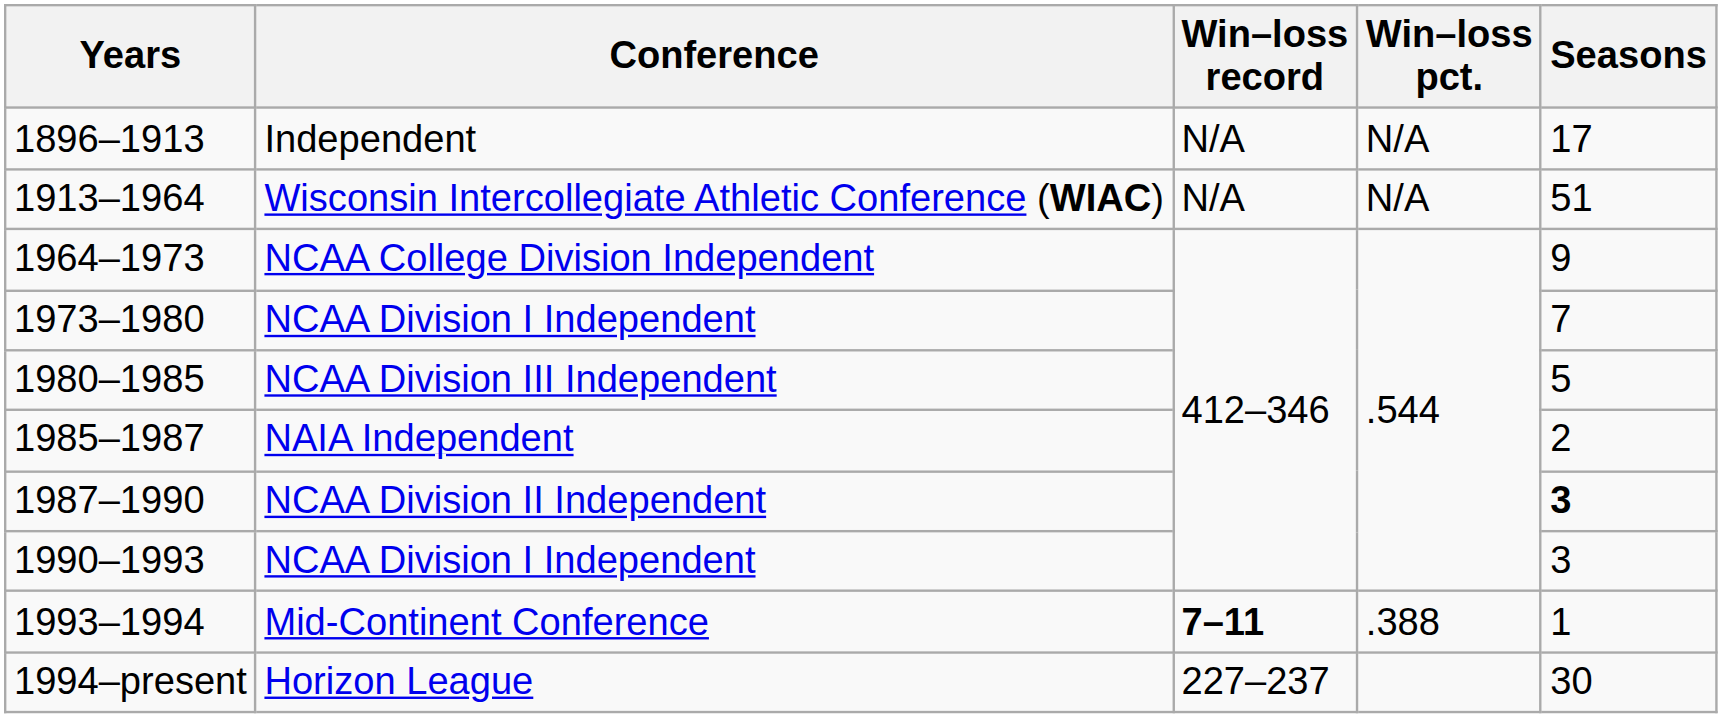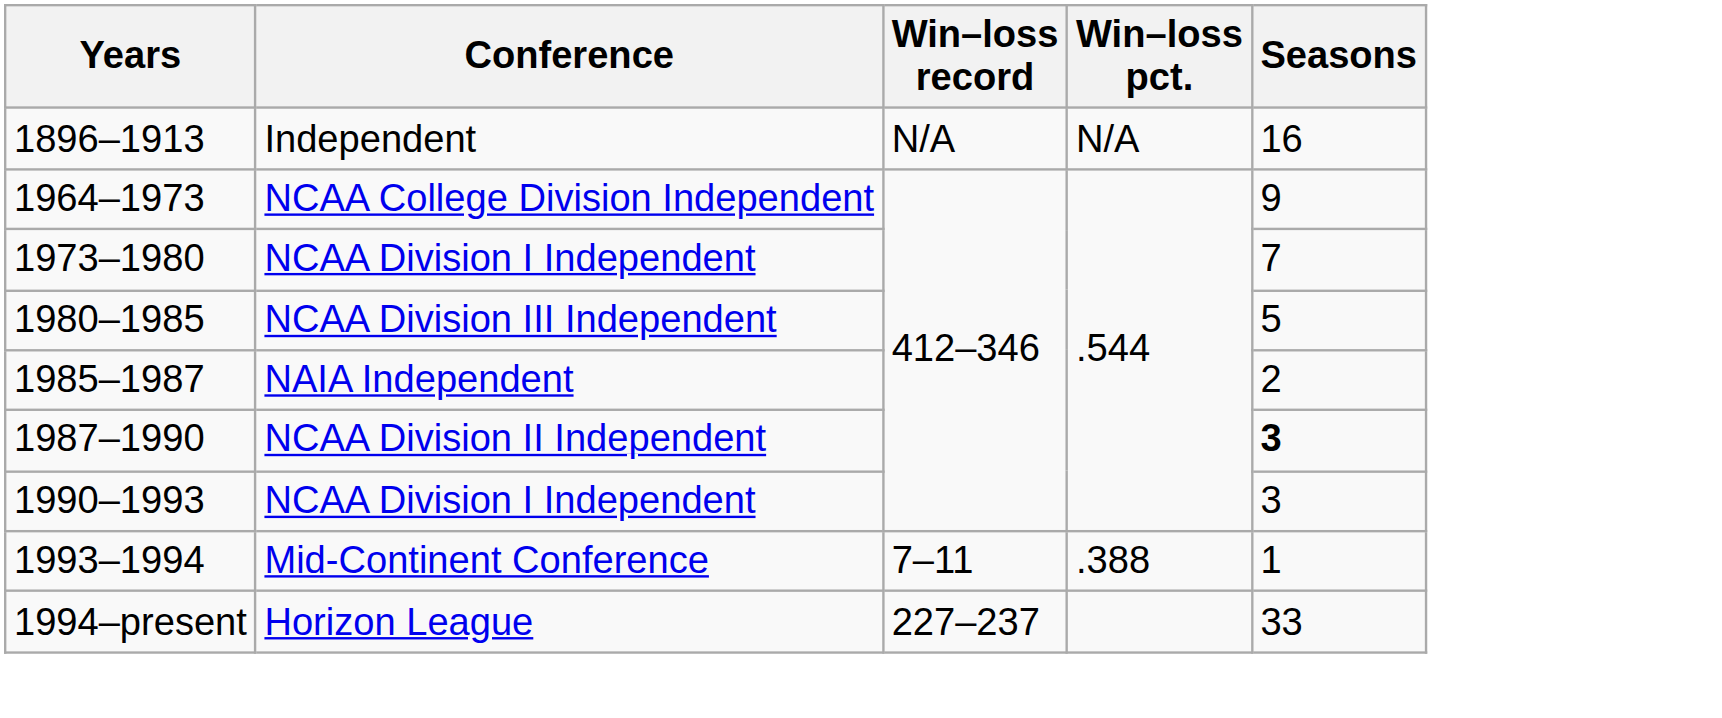Independent | Seasons: 17 -> 16
- row: 1913–1964 | Wisconsin Intercollegiate Athletic Conference (WIAC) | N/A | N/A | 51
Mid-Continent Conference | Win–loss record: bold -> normal
Horizon League | Seasons: 30 -> 33
